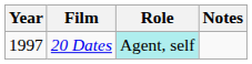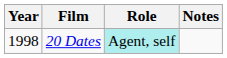20 Dates | Year: 1997 -> 1998
